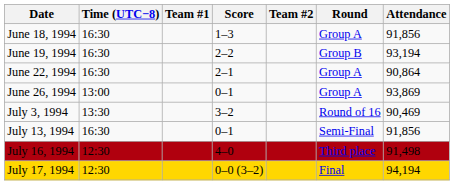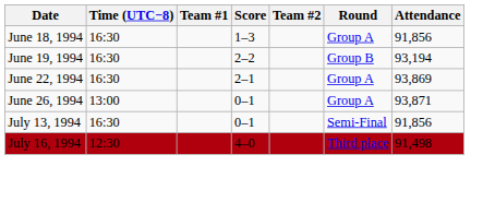June 22, 1994 | Attendance: 90,864 -> 93,869
June 26, 1994 | Attendance: 93,869 -> 93,871
- row: July 3, 1994 | 13:30 | 3–2 | Round of 16 | 90,469
- row: July 17, 1994 | 12:30 | 0–0 (3–2) | Final | 94,194
